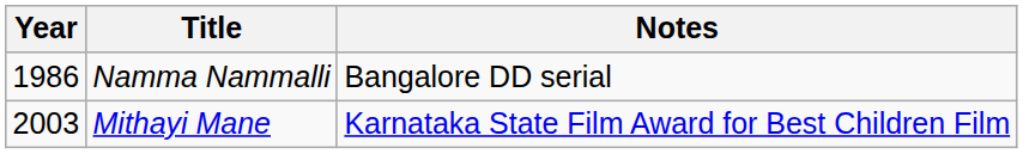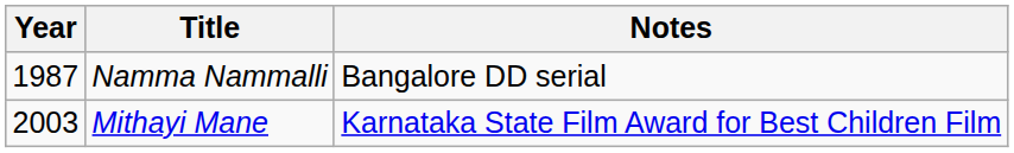Namma Nammalli | Year: 1986 -> 1987
